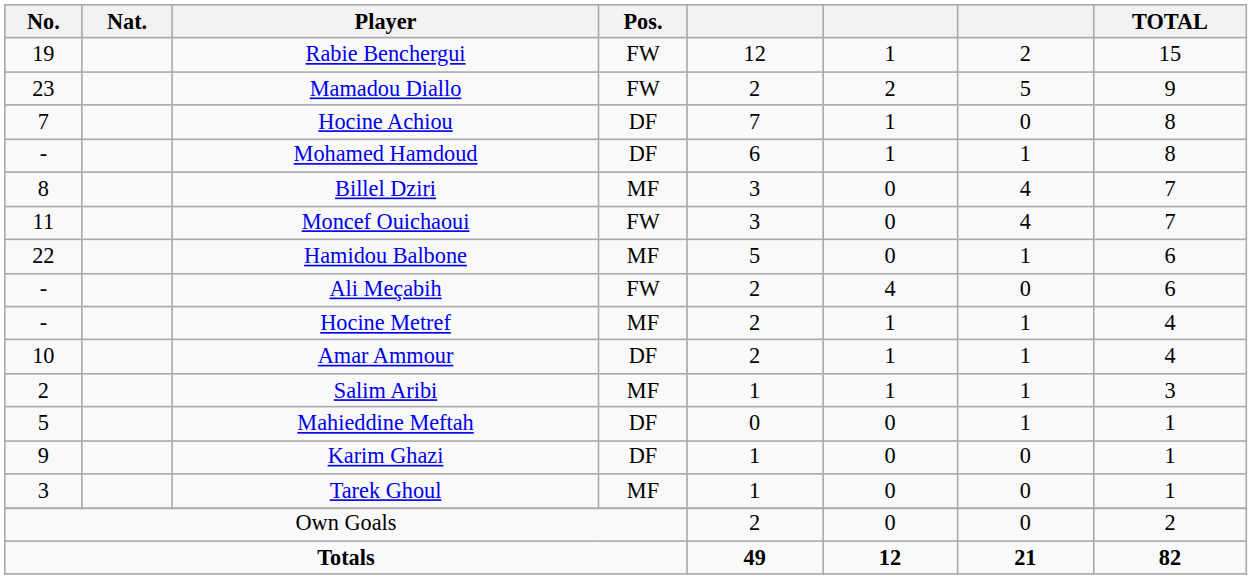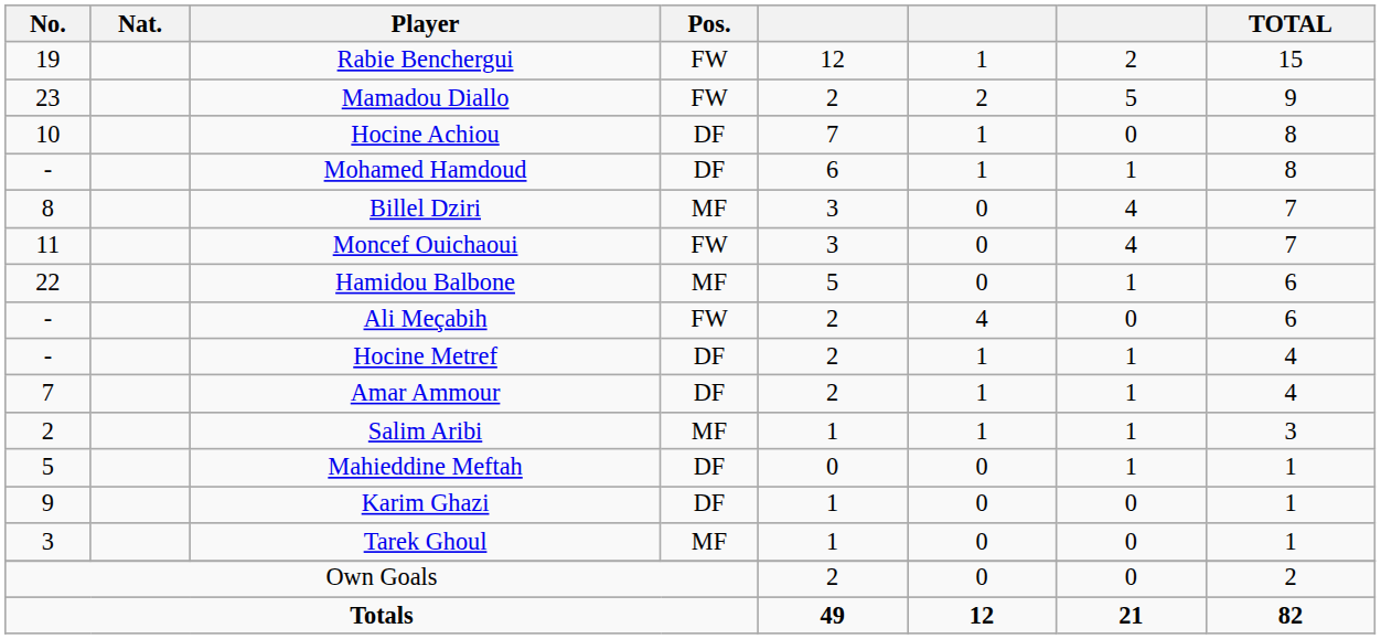Hocine Achiou | No.: 7 -> 10
Hocine Metref | Pos.: MF -> DF
Amar Ammour | No.: 10 -> 7
